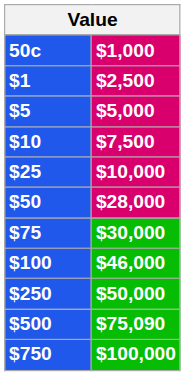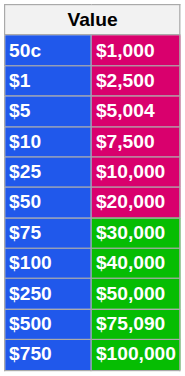$5 | $1,000: $5,000 -> $5,004
$50 | $1,000: $28,000 -> $20,000
$100 | $1,000: $46,000 -> $40,000
